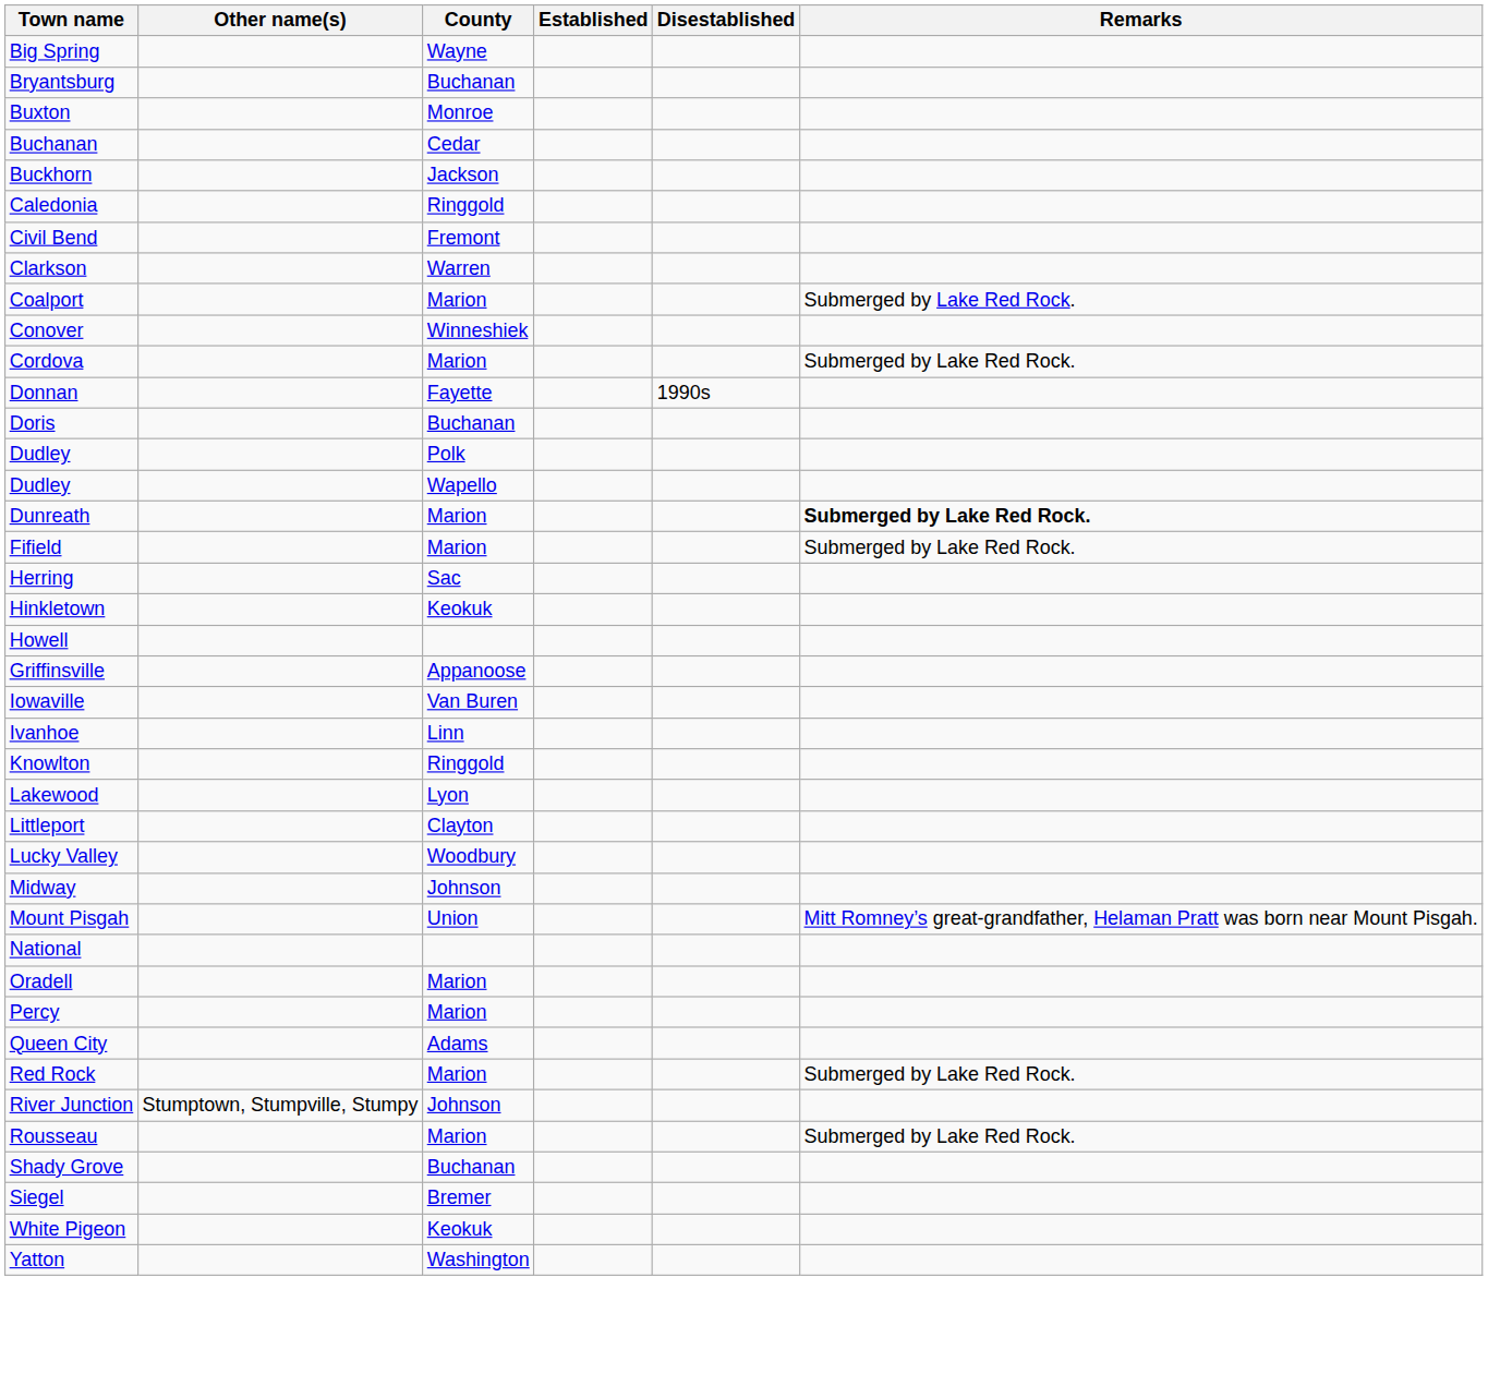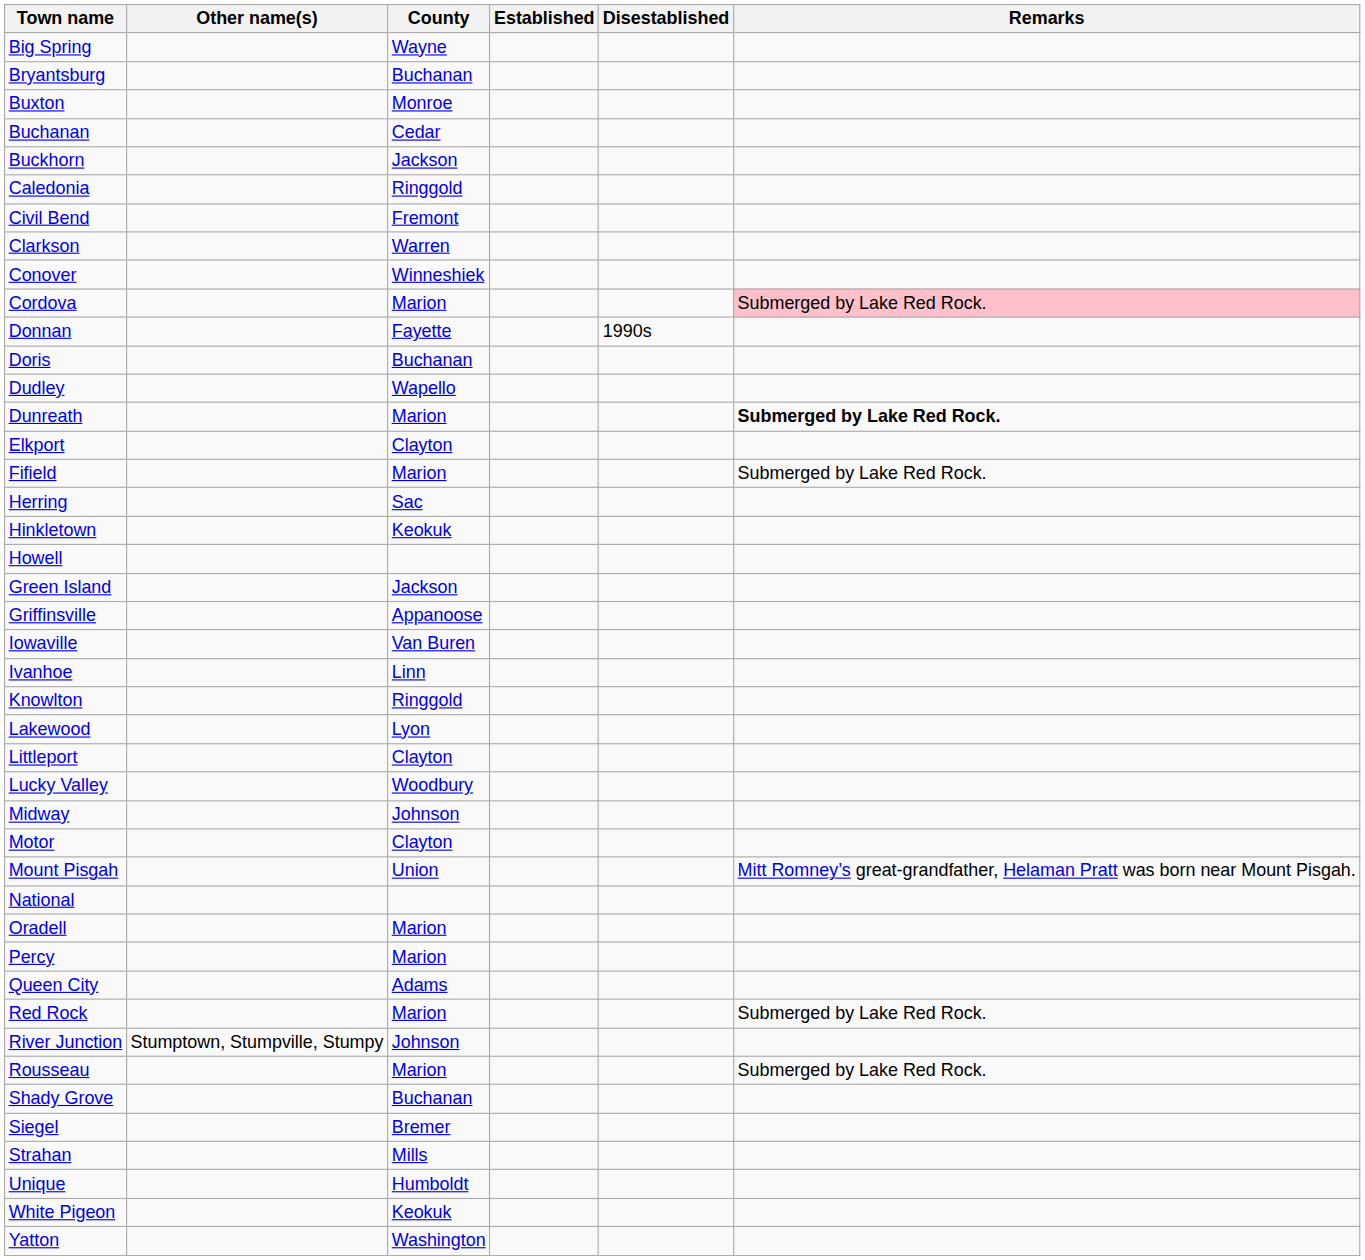- row: Coalport | Marion | Submerged by Lake Red Rock.
Cordova | Remarks: no background -> pink background
- row: Dudley | Polk
+ row: Elkport | Clayton
+ row: Green Island | Jackson
+ row: Motor | Clayton
+ row: Strahan | Mills
+ row: Unique | Humboldt
